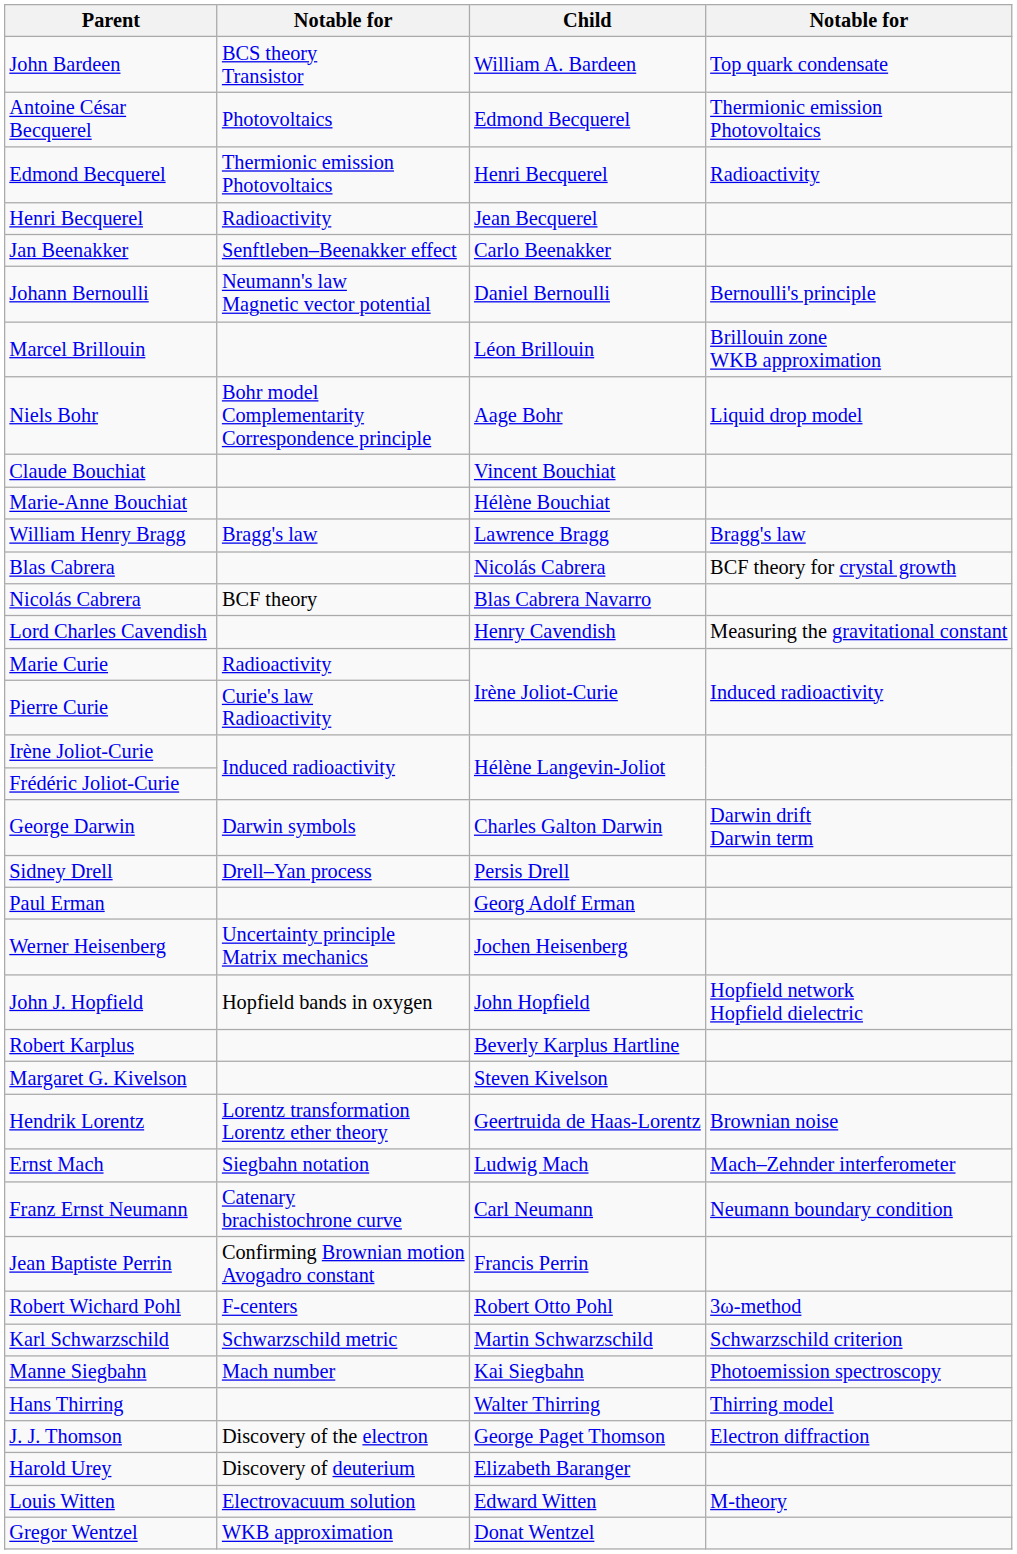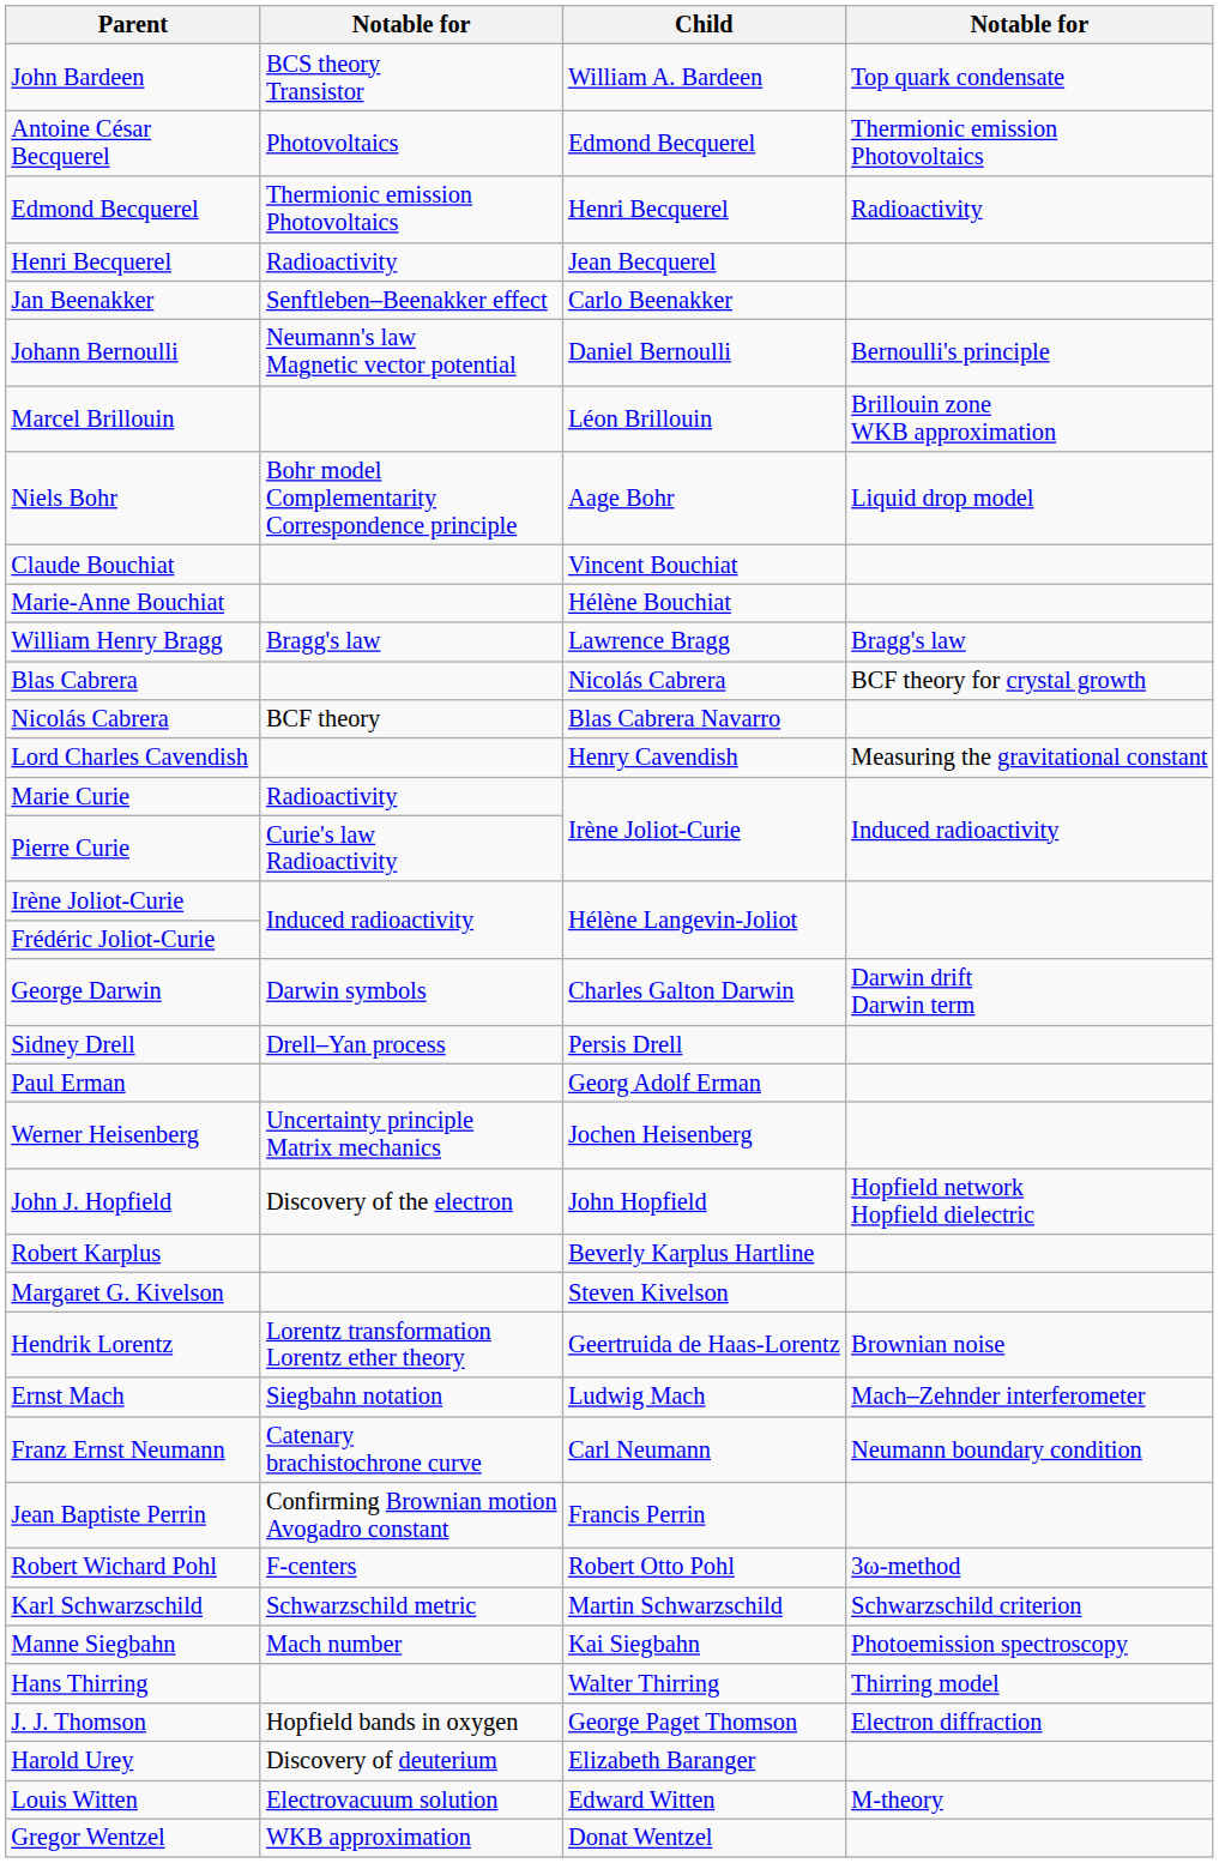John J. Hopfield | column 2: Hopfield bands in oxygen -> Discovery of the electron
J. J. Thomson | column 2: Discovery of the electron -> Hopfield bands in oxygen
